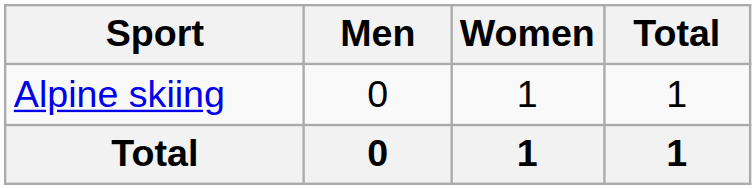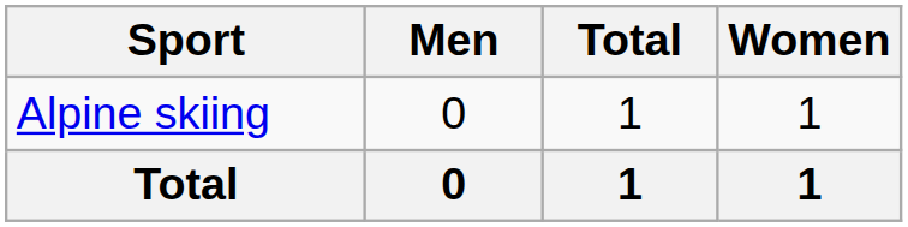columns swapped: Women <-> Total
